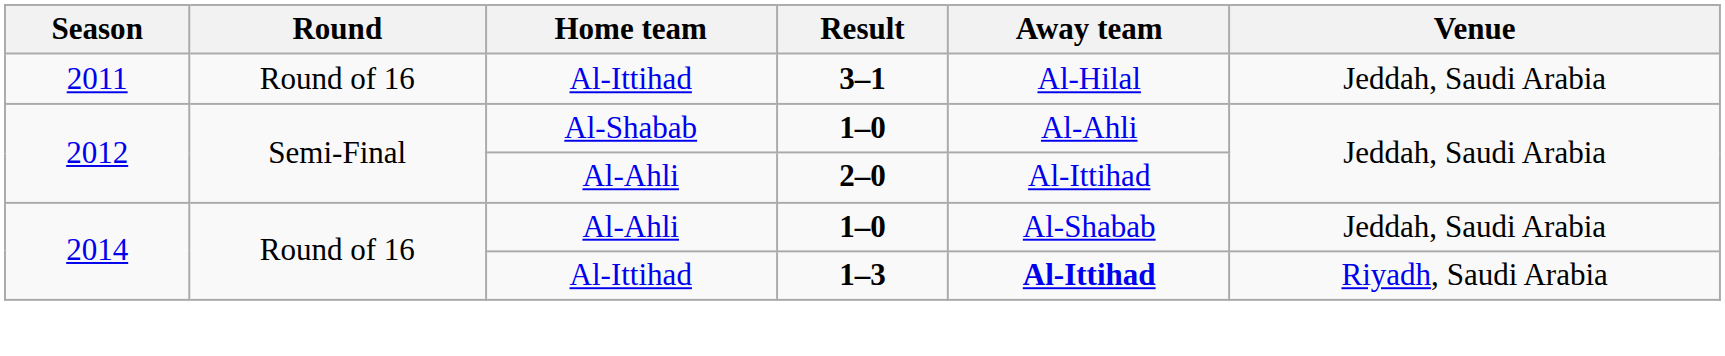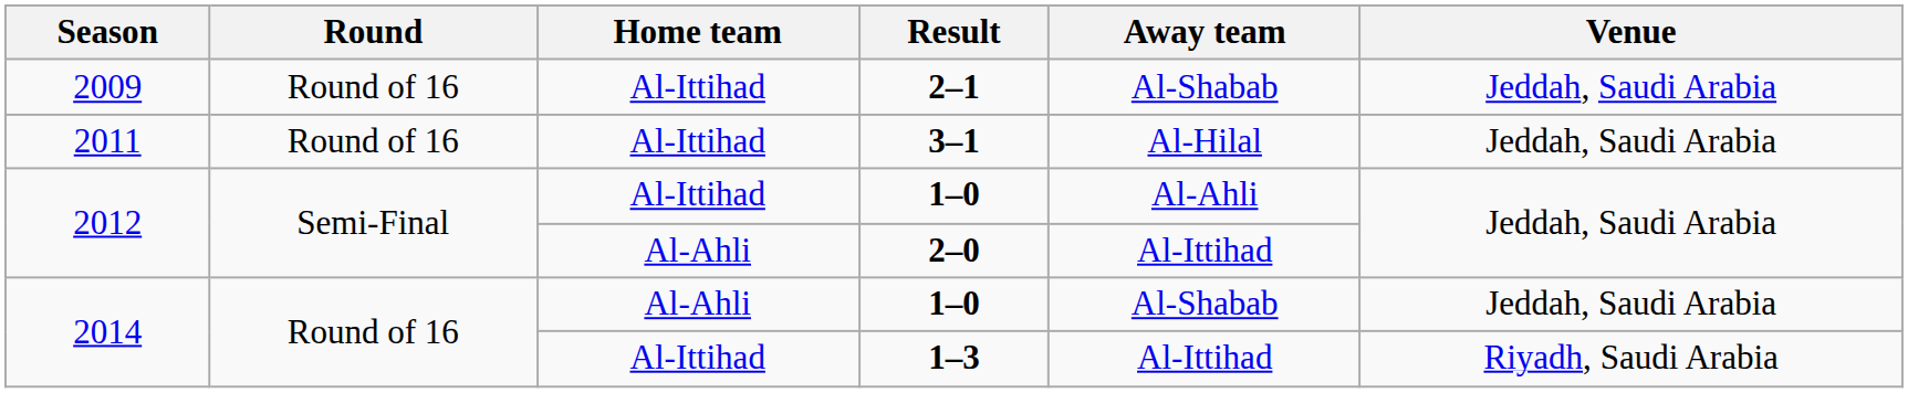+ row: 2009 | Round of 16 | Al-Ittihad | 2–1 | Al-Shabab | Jeddah, Saudi Arabia
2012 / 1–0 | Home team: Al-Shabab -> Al-Ittihad
1–3 | Away team: bold -> normal
